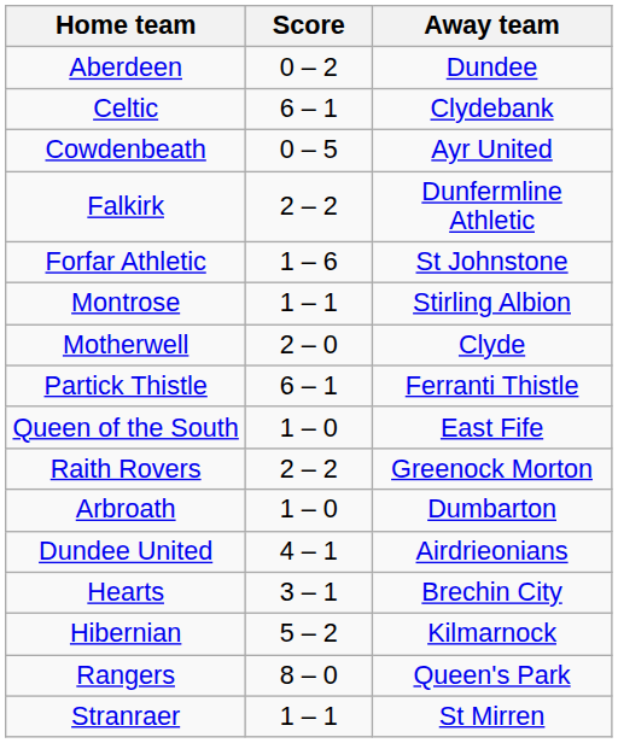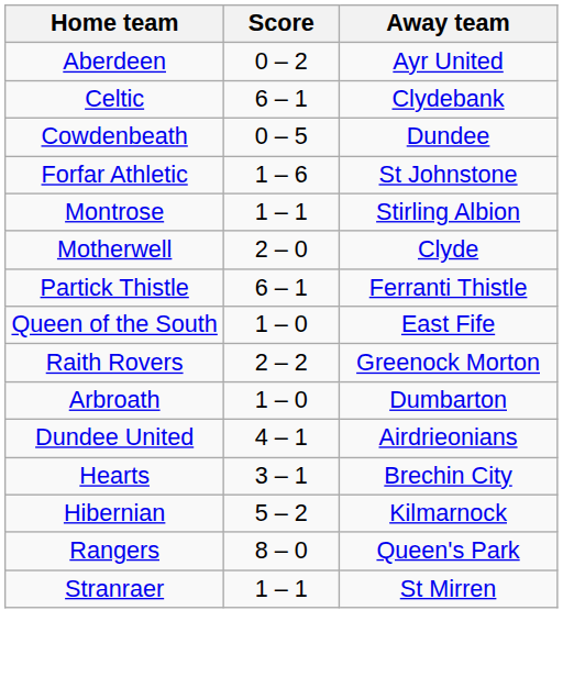Aberdeen | Away team: Dundee -> Ayr United
Cowdenbeath | Away team: Ayr United -> Dundee
- row: Falkirk | 2 – 2 | Dunfermline Athletic
